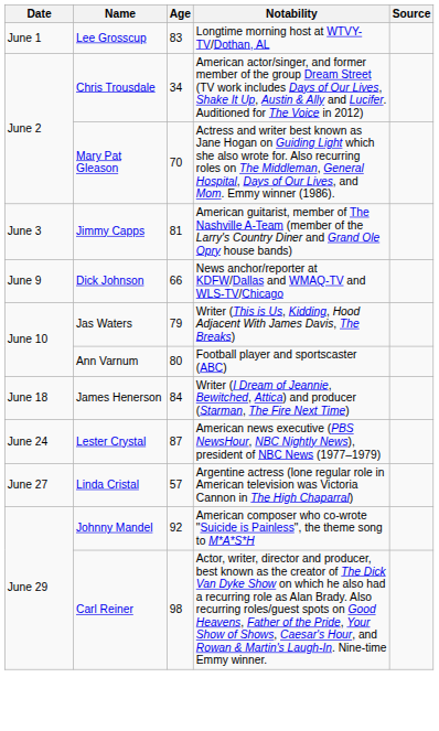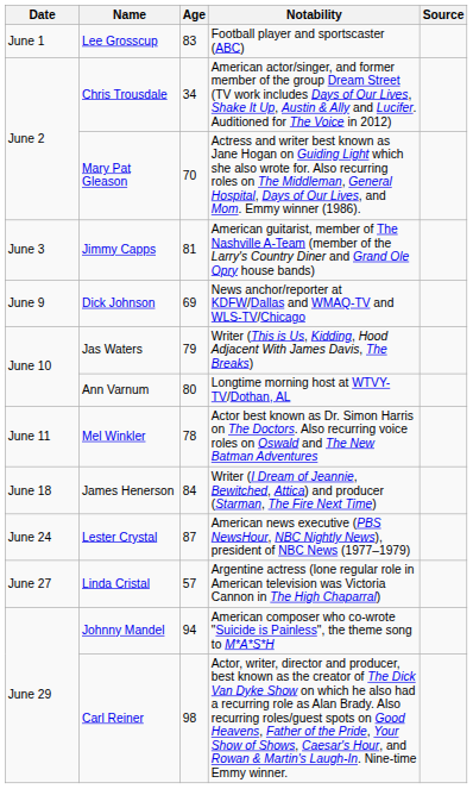Lee Grosscup | Notability: Longtime morning host at WTVY-TV/Dothan, AL -> Football player and sportscaster (ABC)
Dick Johnson | Age: 66 -> 69
Ann Varnum | Notability: Football player and sportscaster (ABC) -> Longtime morning host at WTVY-TV/Dothan, AL
+ row: June 11 | Mel Winkler | 78 | Actor best known as Dr. Simon Harris on The Doctors. Also recurring voice roles on Oswald and The New Batman Adventures
Johnny Mandel | Age: 92 -> 94
